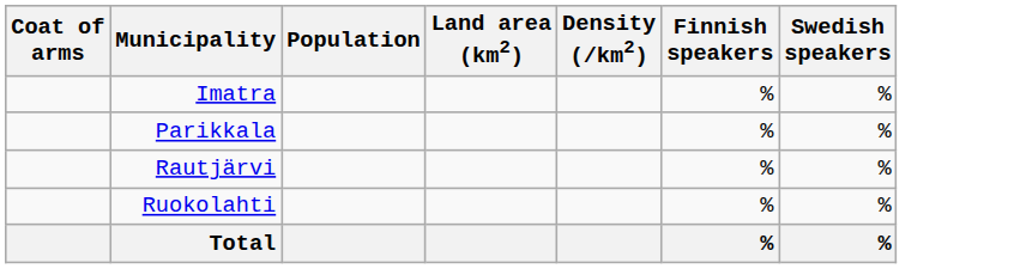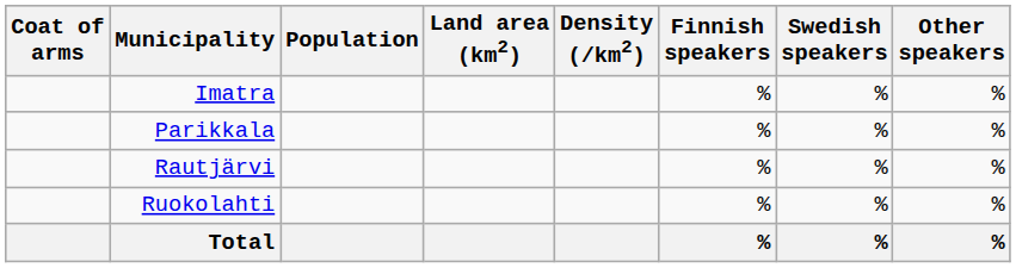+ column: Other speakers | % | % | % | % | %
